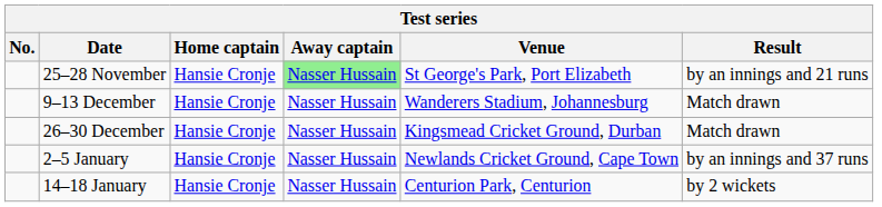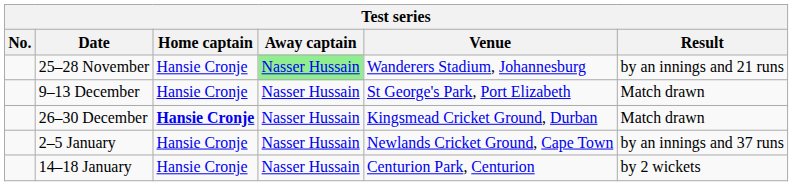25–28 November | Venue: St George's Park, Port Elizabeth -> Wanderers Stadium, Johannesburg
9–13 December | Venue: Wanderers Stadium, Johannesburg -> St George's Park, Port Elizabeth
26–30 December | Home captain: normal -> bold
